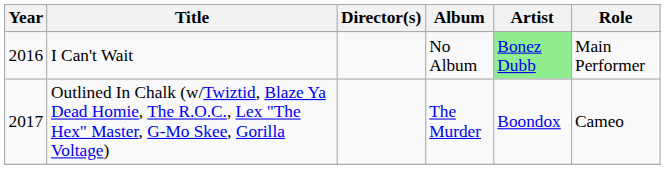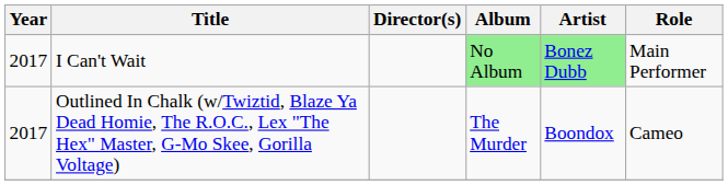I Can't Wait | Year: 2016 -> 2017
I Can't Wait | Album: no background -> lightgreen background
